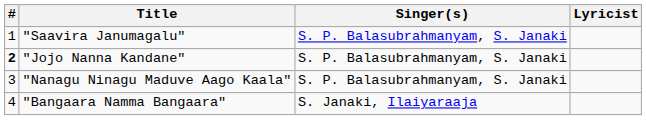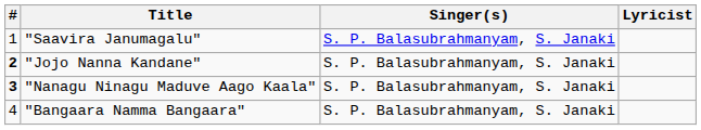"Nanagu Ninagu Maduve Aago Kaala" | #: normal -> bold
"Bangaara Namma Bangaara" | Singer(s): S. Janaki, Ilaiyaraaja -> S. P. Balasubrahmanyam, S. Janaki
